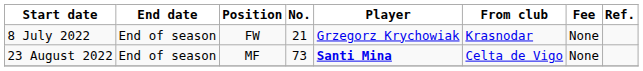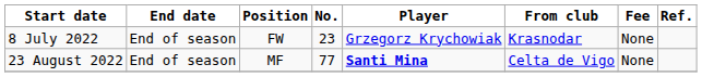8 July 2022 | No.: 21 -> 23
23 August 2022 | No.: 73 -> 77
